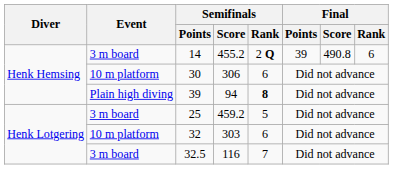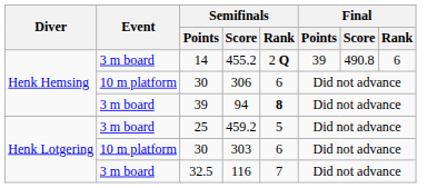94 | Event: Plain high diving -> 3 m board
303 | Semifinals / Points: 32 -> 30
